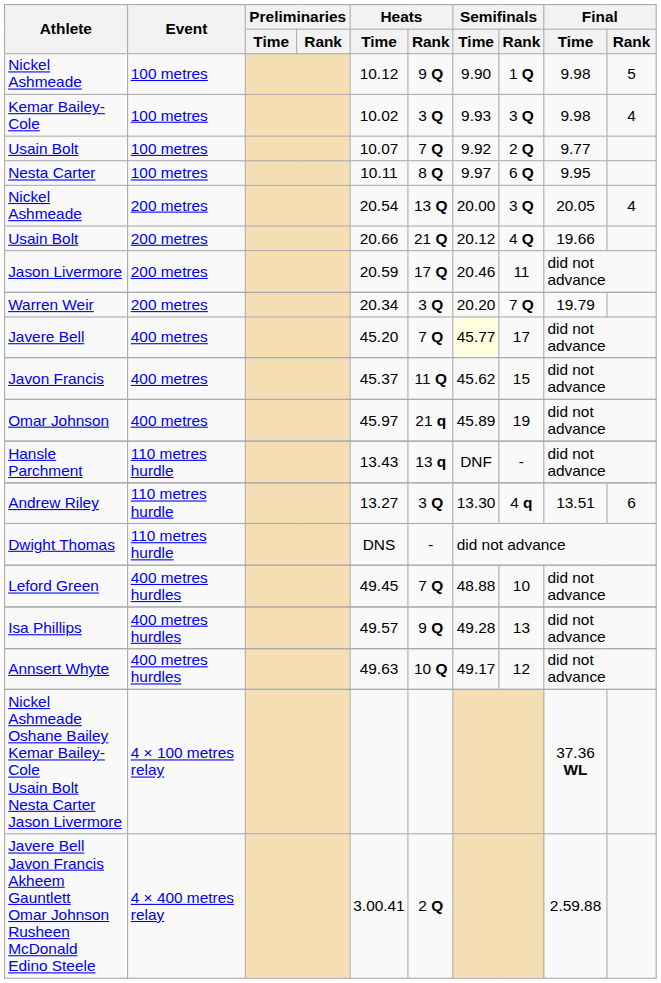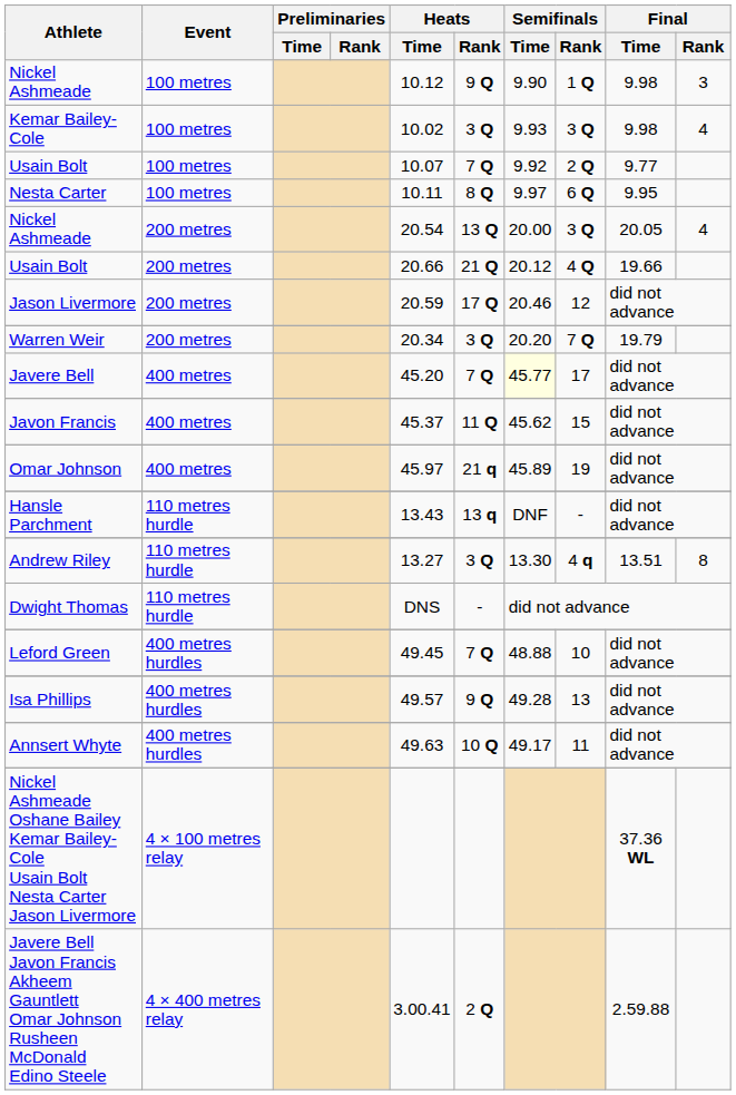Nickel Ashmeade / 100 metres | Final / Rank: 5 -> 3
Jason Livermore | Semifinals / Rank: 11 -> 12
Andrew Riley | Final / Rank: 6 -> 8
Annsert Whyte | Semifinals / Rank: 12 -> 11
